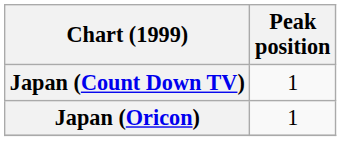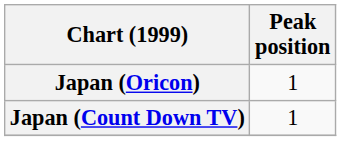rows swapped: Japan (Oricon) <-> Japan (Count Down TV)
